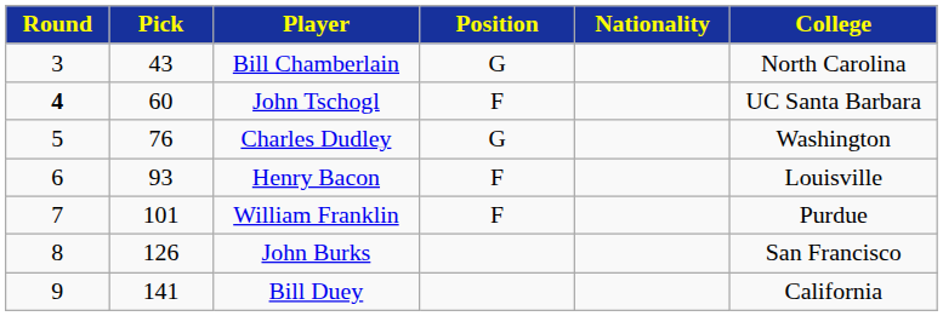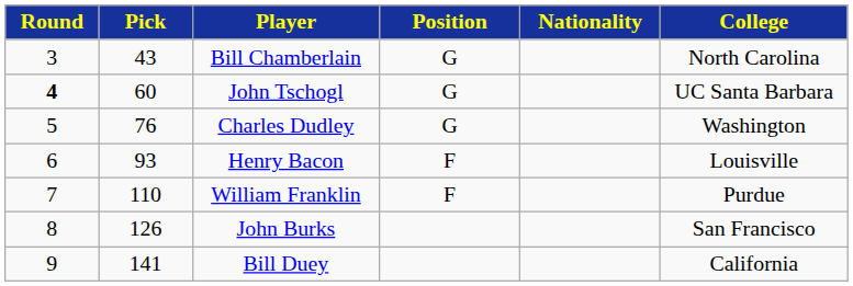John Tschogl | Position: F -> G
William Franklin | Pick: 101 -> 110
